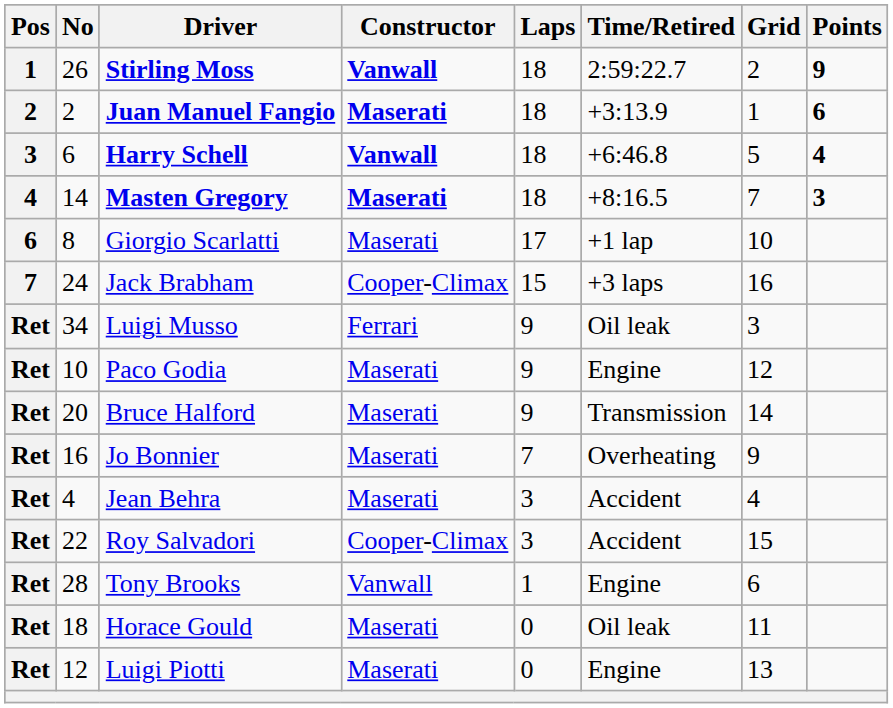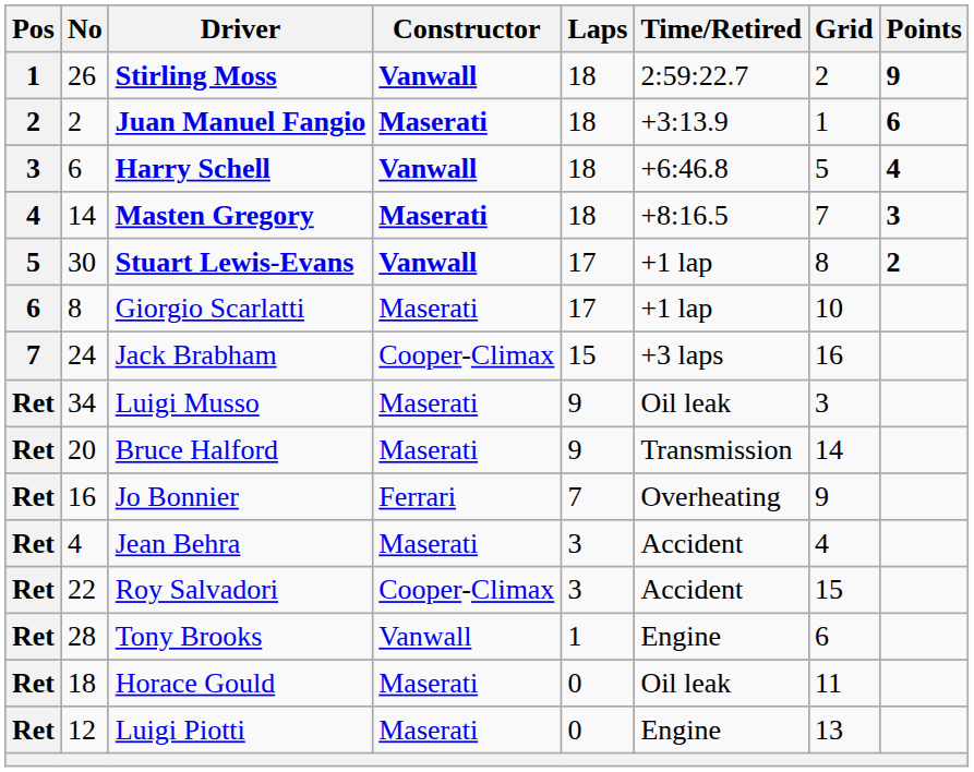+ row: 5 | 30 | Stuart Lewis-Evans | Vanwall | 17 | +1 lap | 8 | 2
Luigi Musso | Constructor: Ferrari -> Maserati
- row: Ret | 10 | Paco Godia | Maserati | 9 | Engine | 12
Jo Bonnier | Constructor: Maserati -> Ferrari
